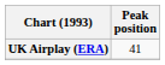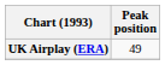UK Airplay (ERA) | Peak position: 41 -> 49
